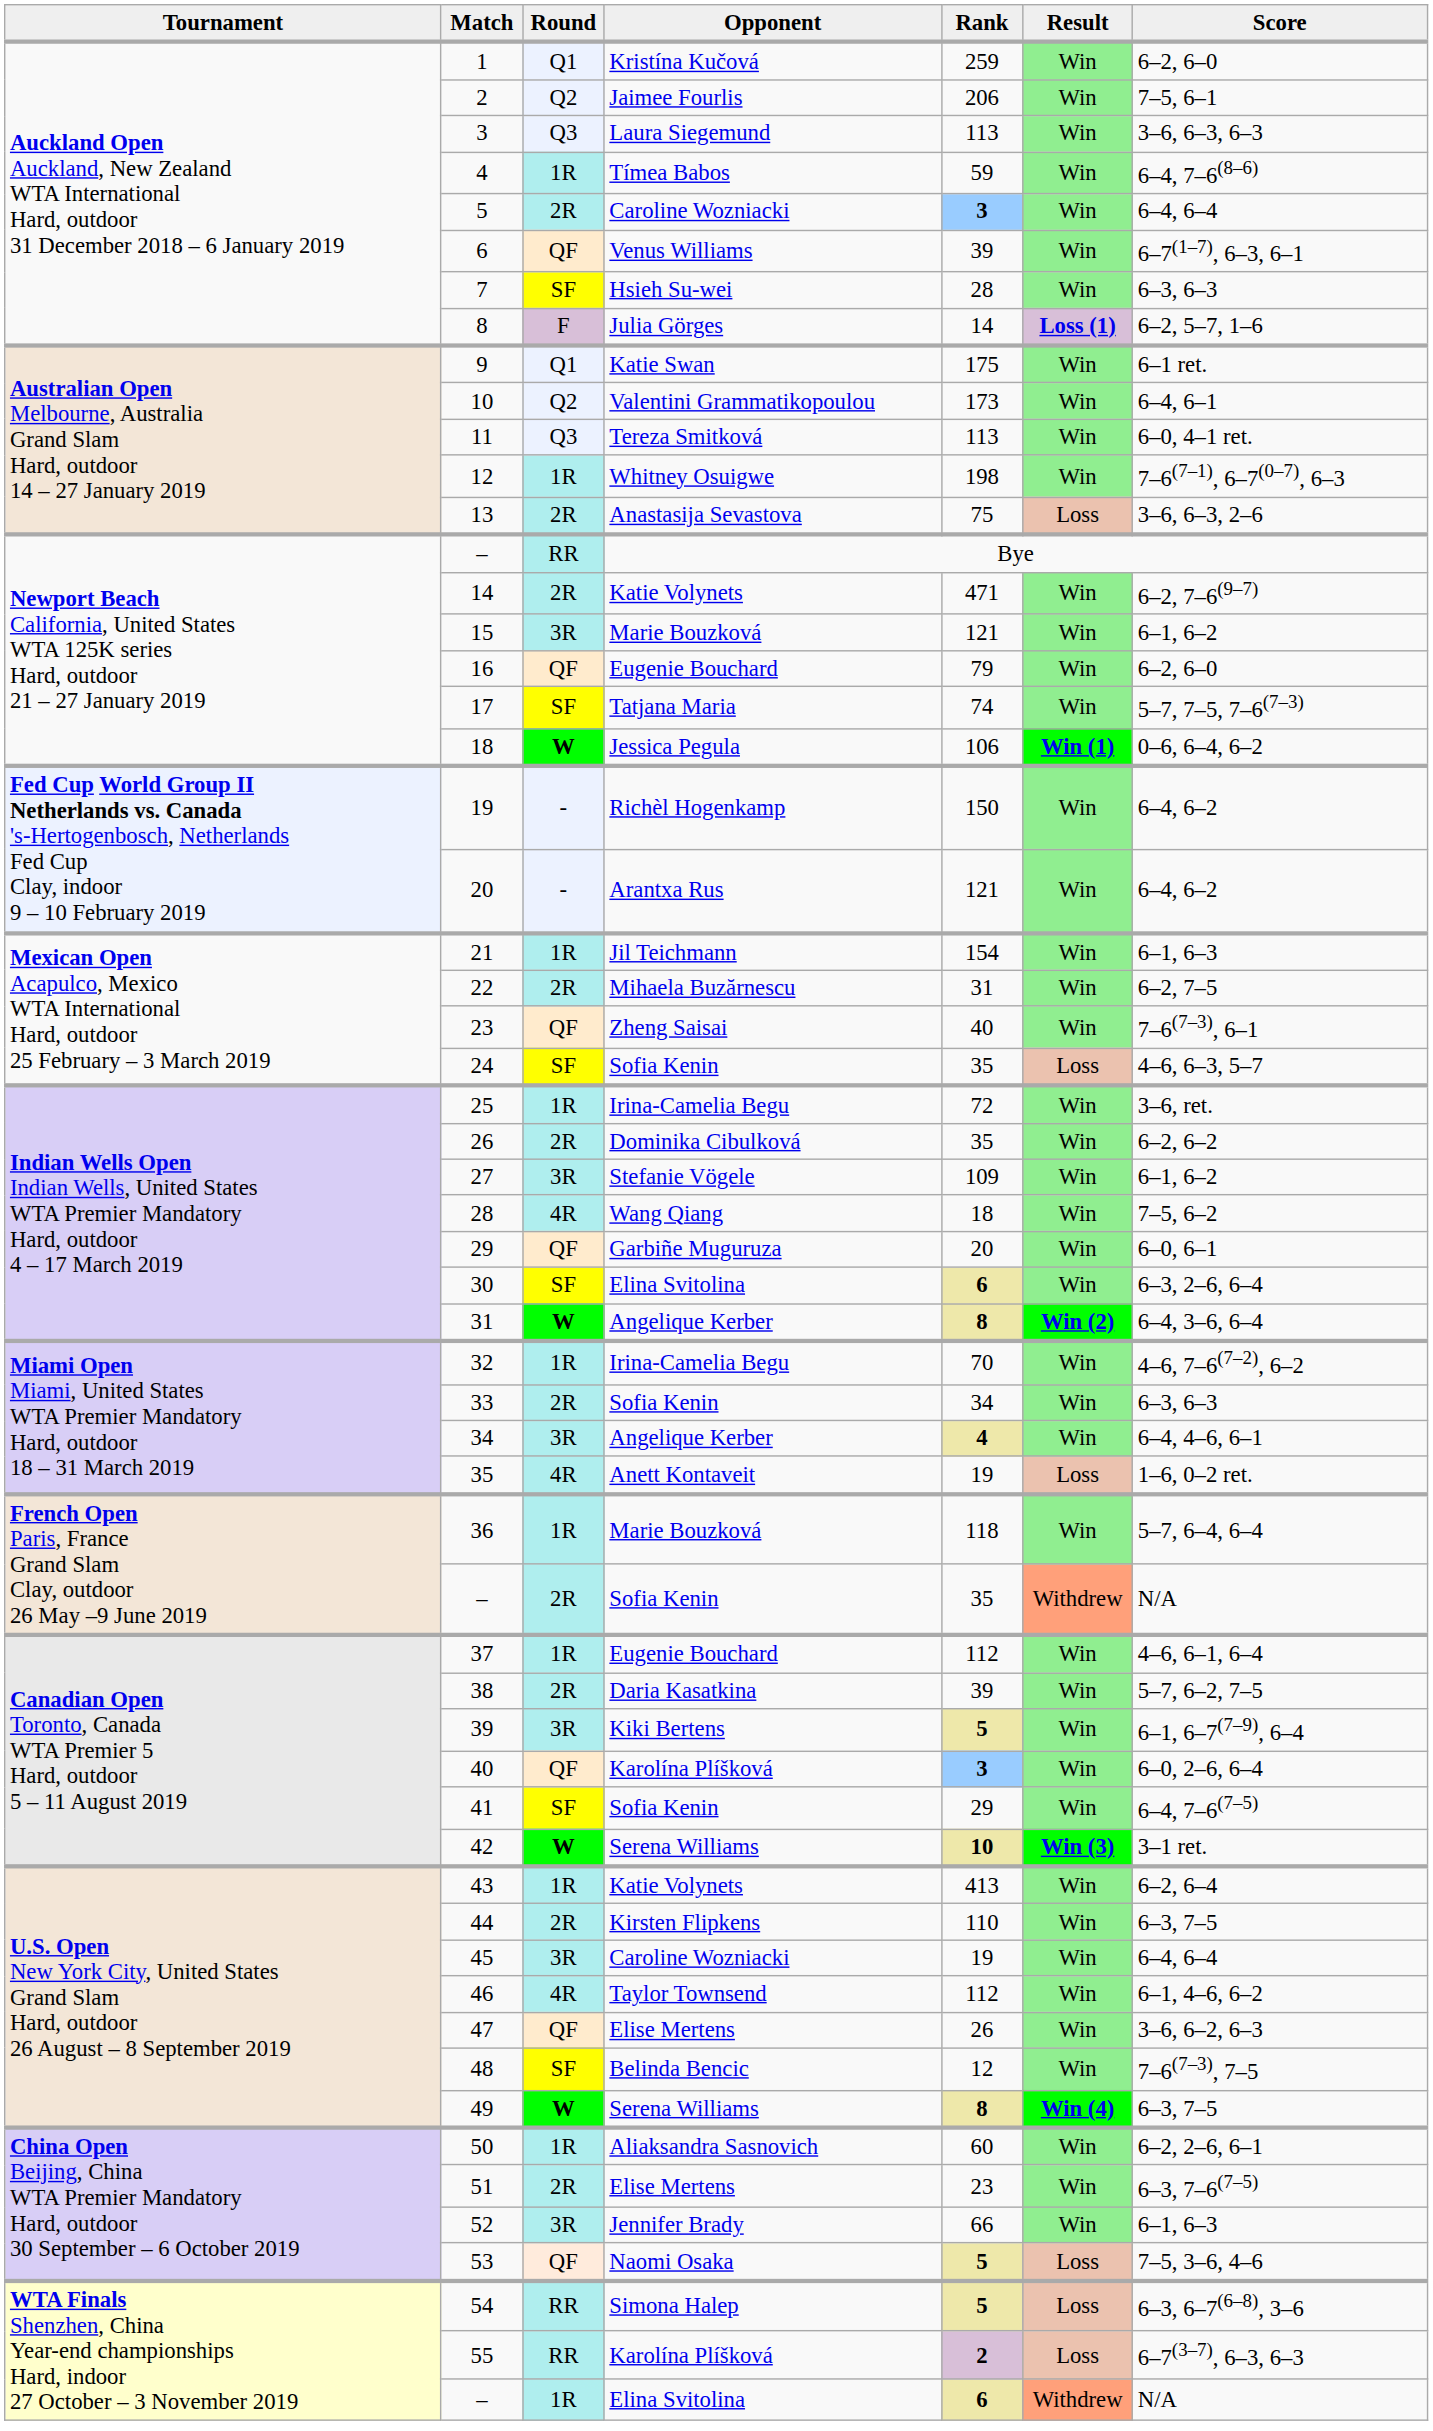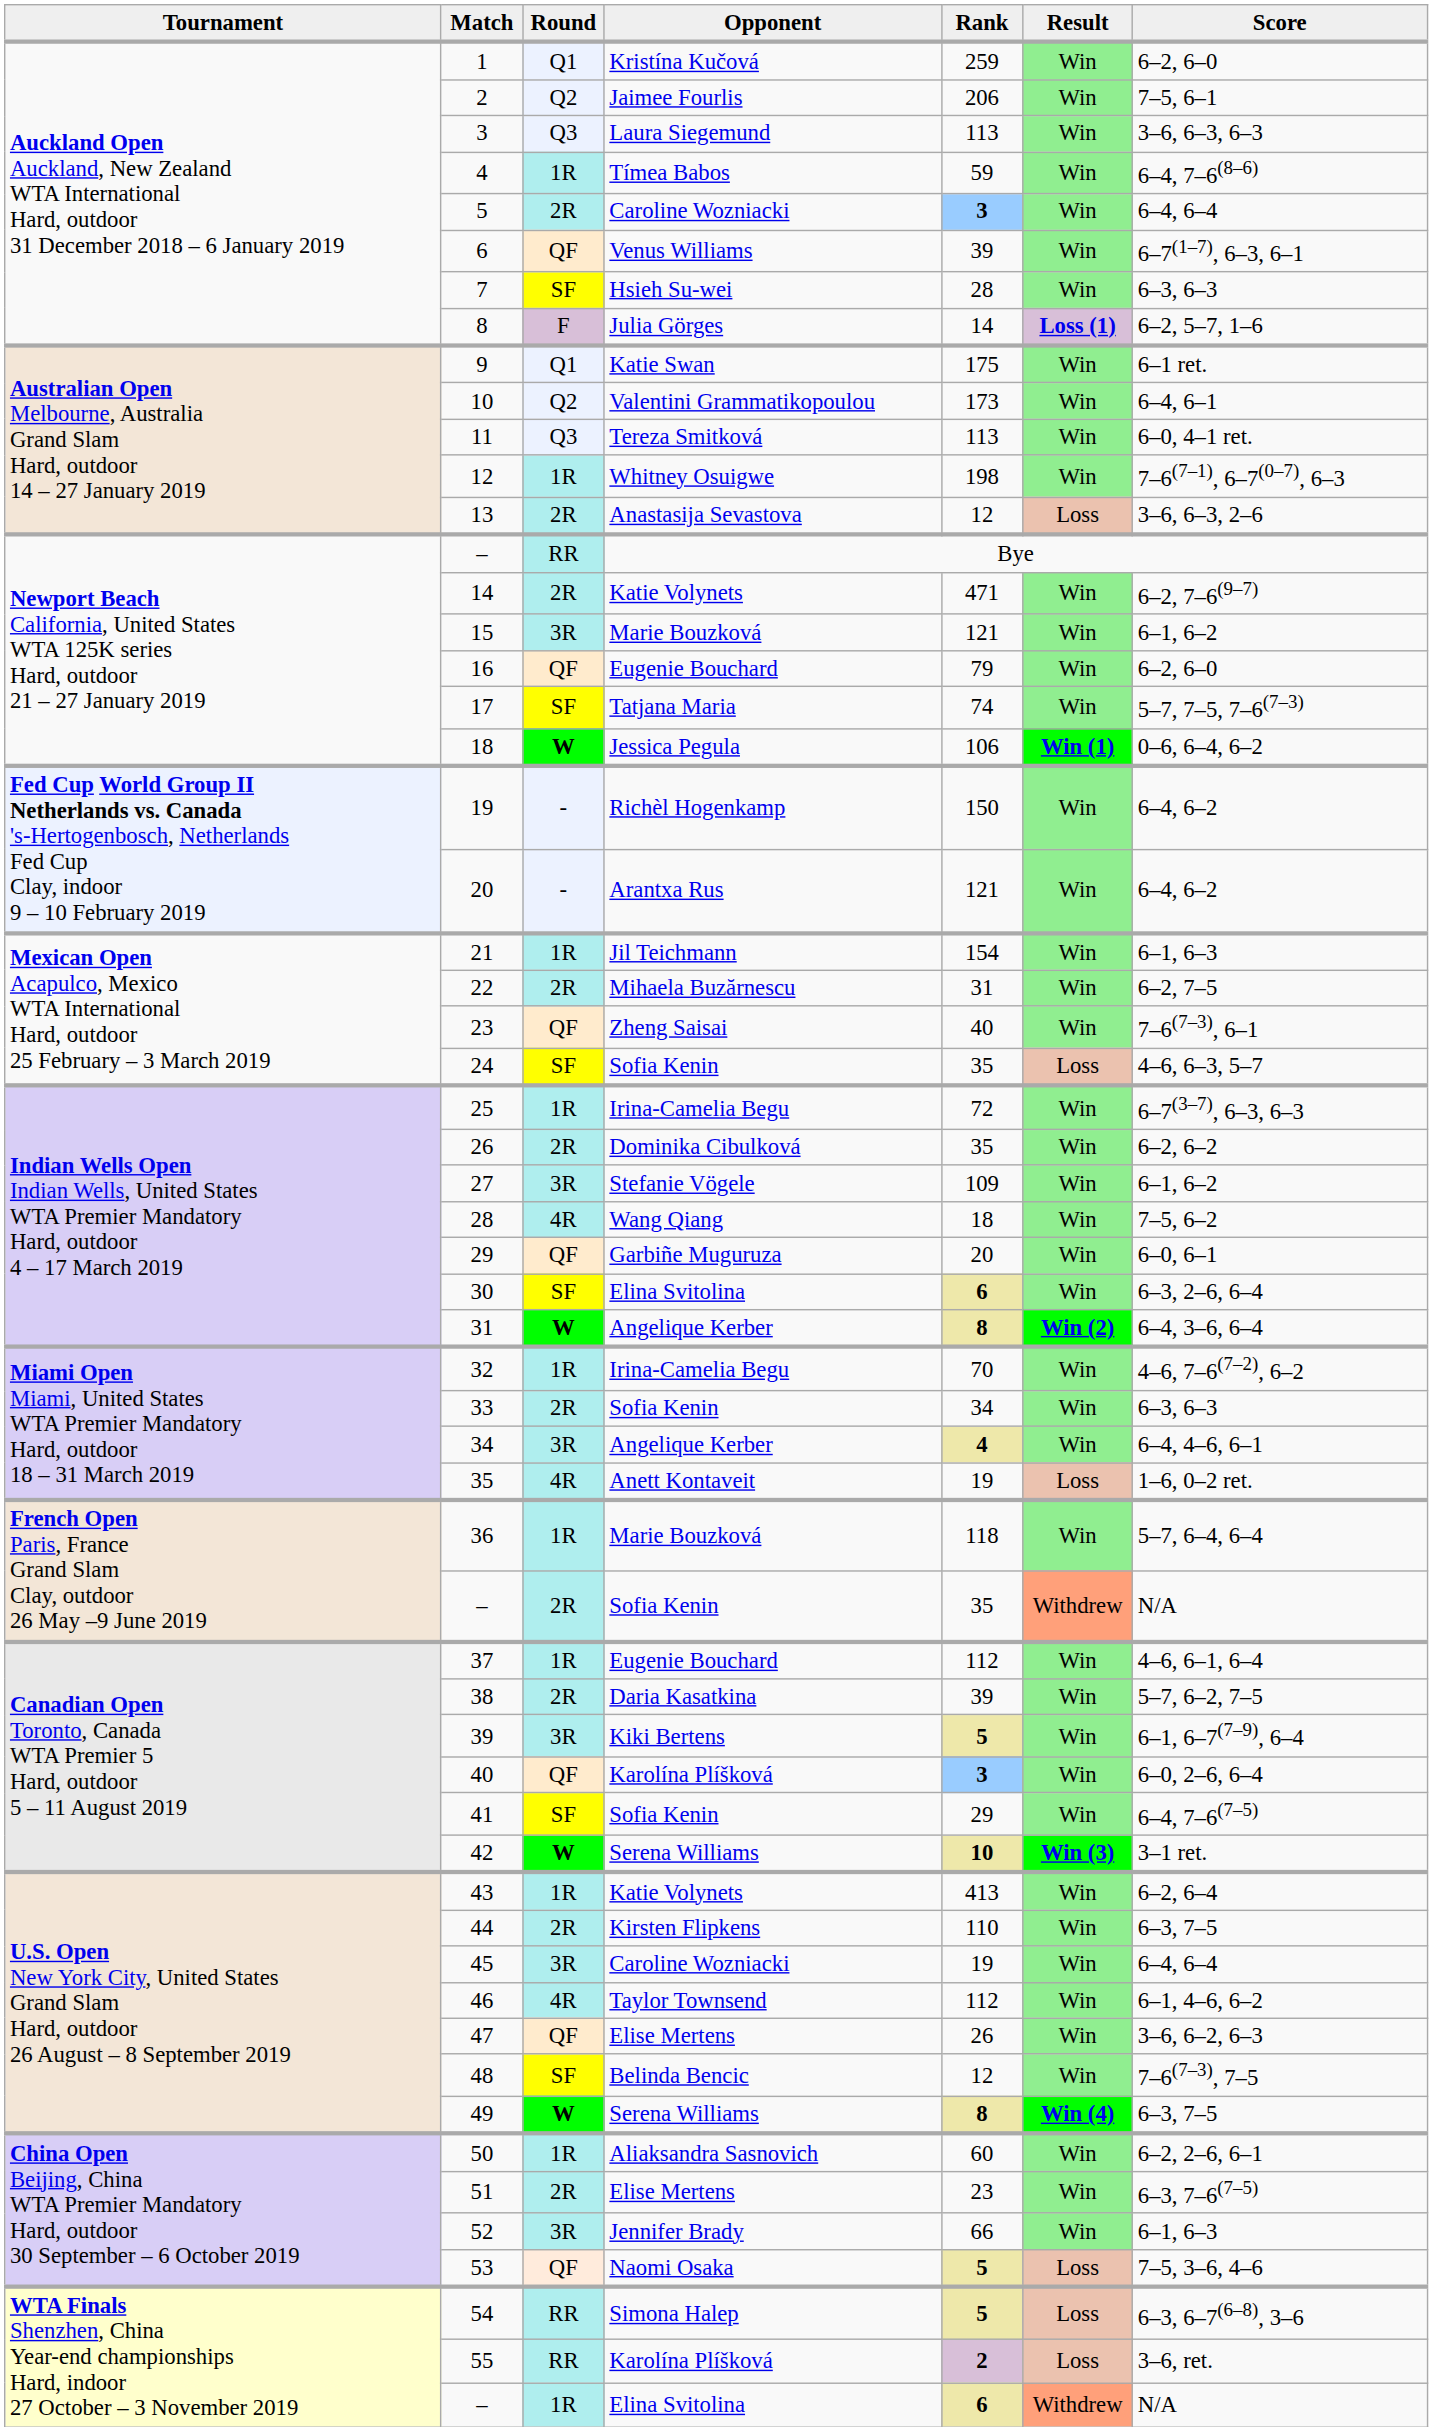13 | column 5: 75 -> 12
25 | column 7: 3–6, ret. -> 6–7(3–7), 6–3, 6–3
55 | column 7: 6–7(3–7), 6–3, 6–3 -> 3–6, ret.
